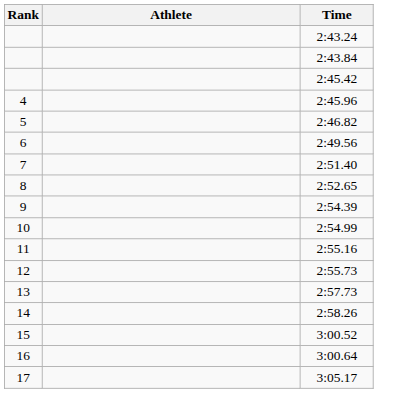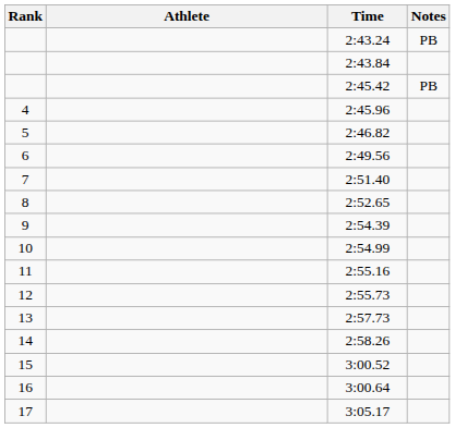+ column: Notes | PB | PB
